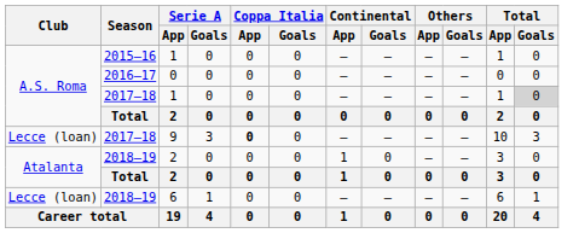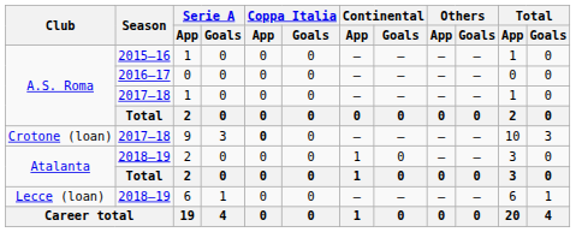2017–18 / 1 | Total / Goals: lightgrey background -> no background
9 | Club: Lecce (loan) -> Crotone (loan)
